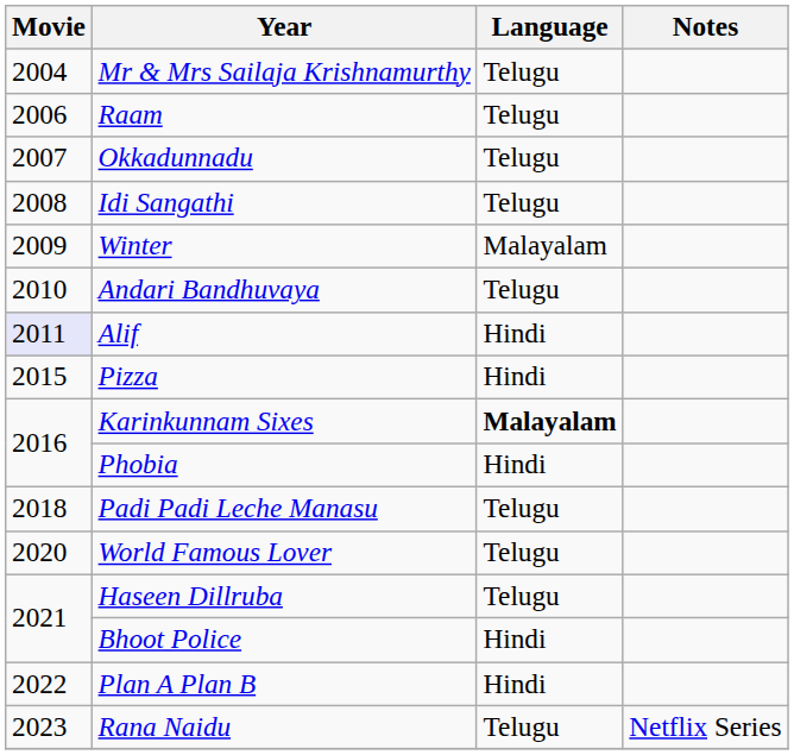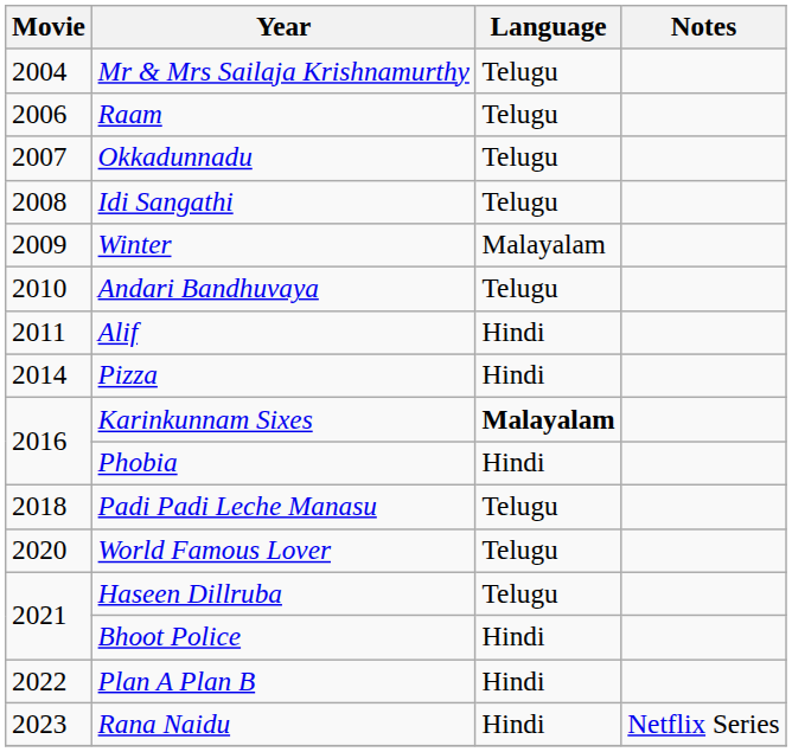Alif | Movie: lavender background -> no background
Pizza | Movie: 2015 -> 2014
Rana Naidu | Language: Telugu -> Hindi
